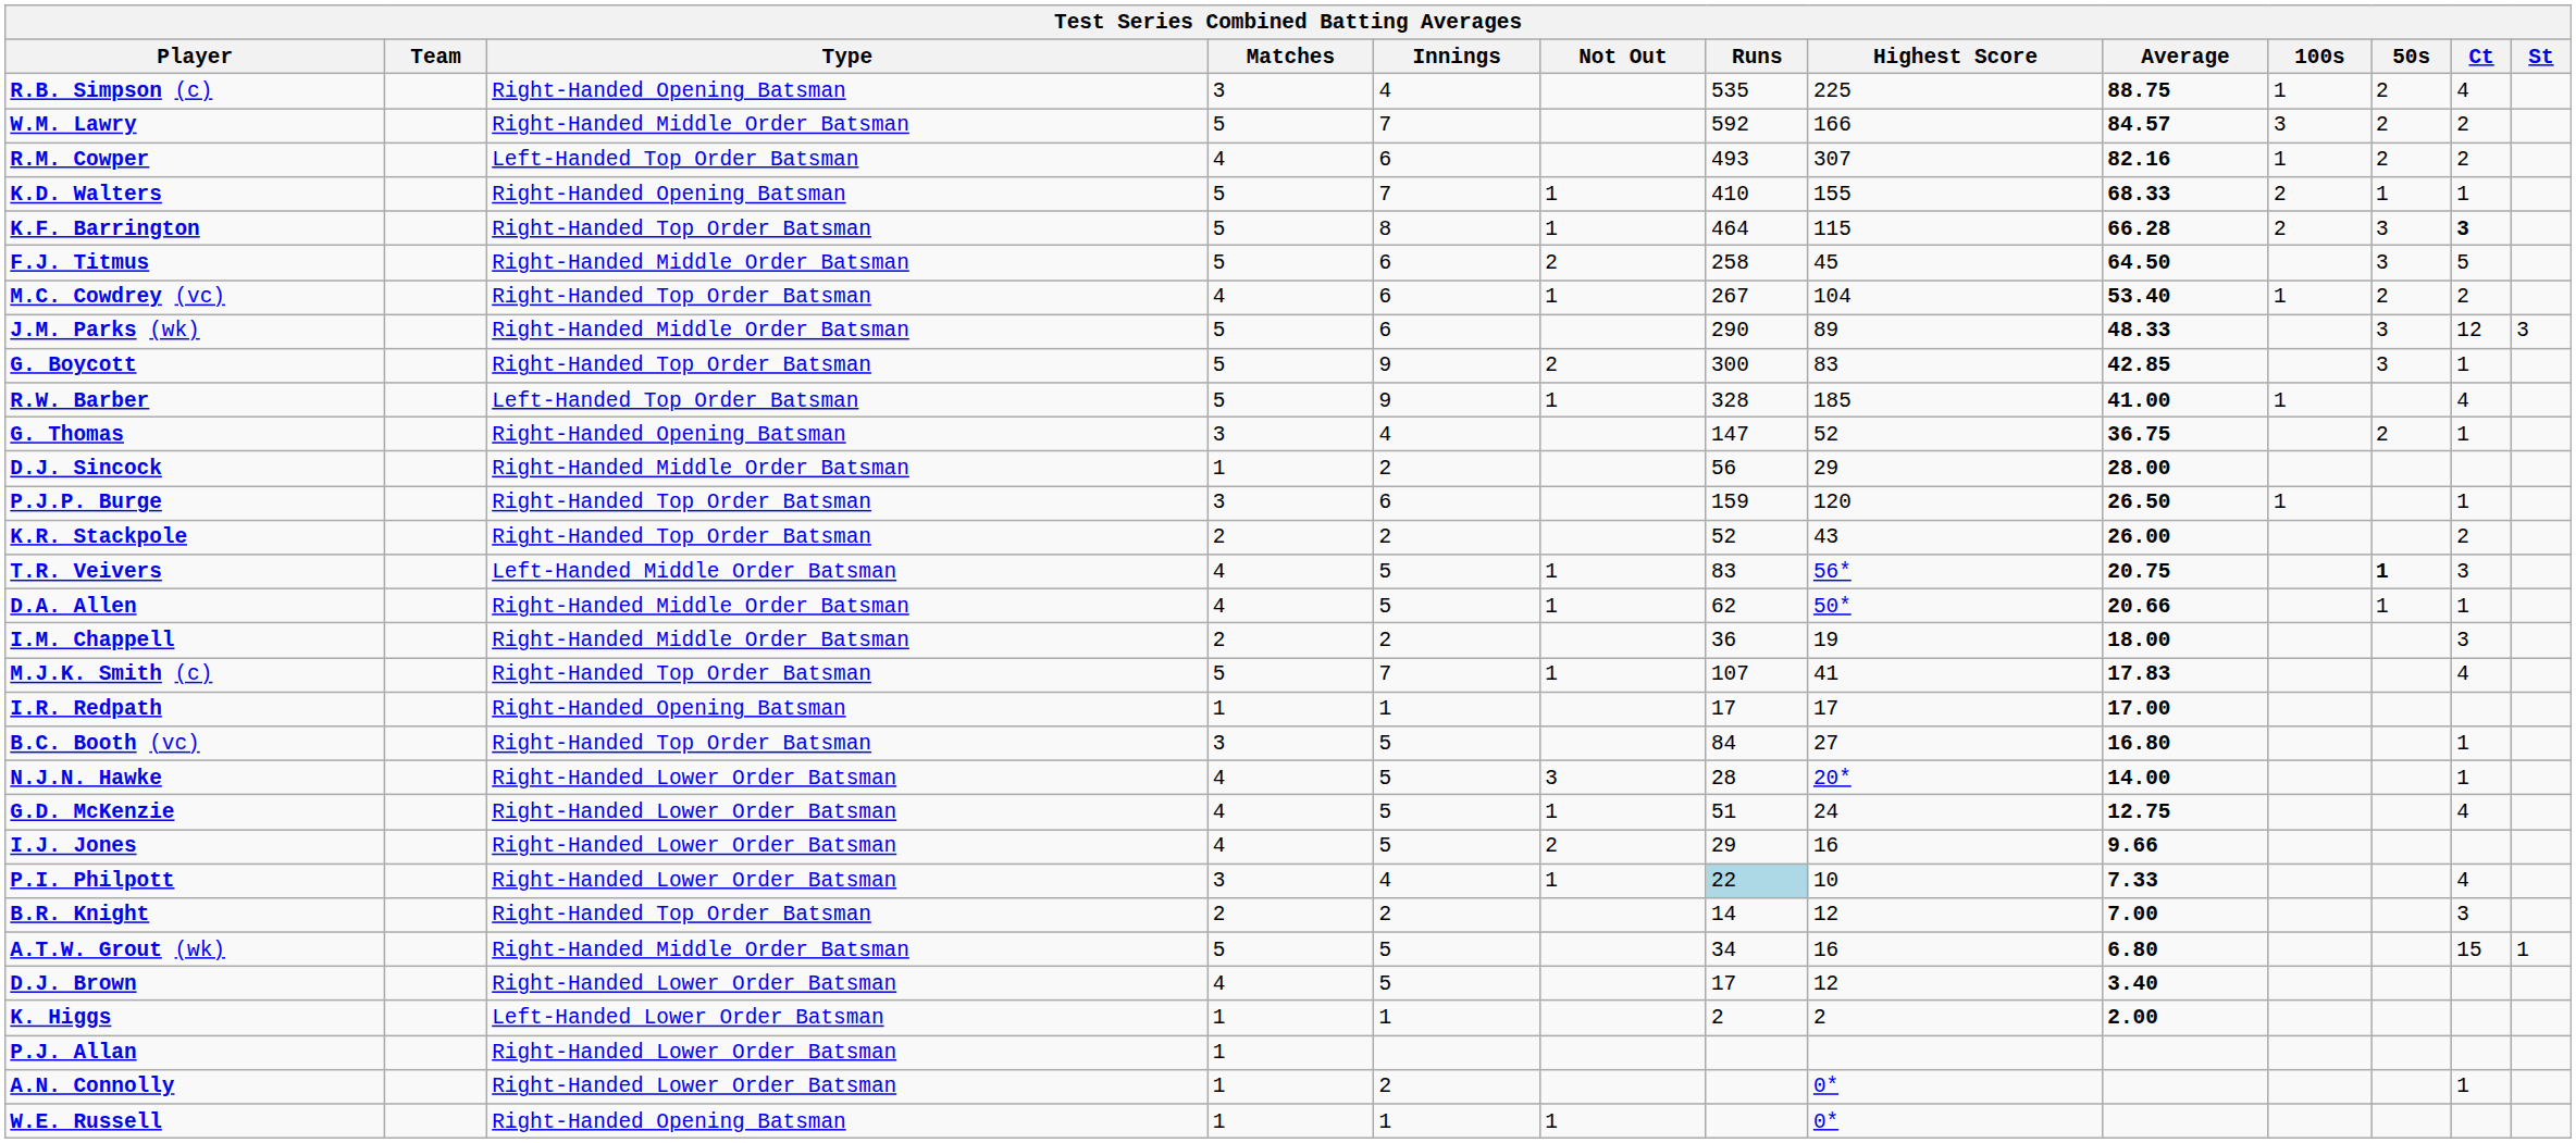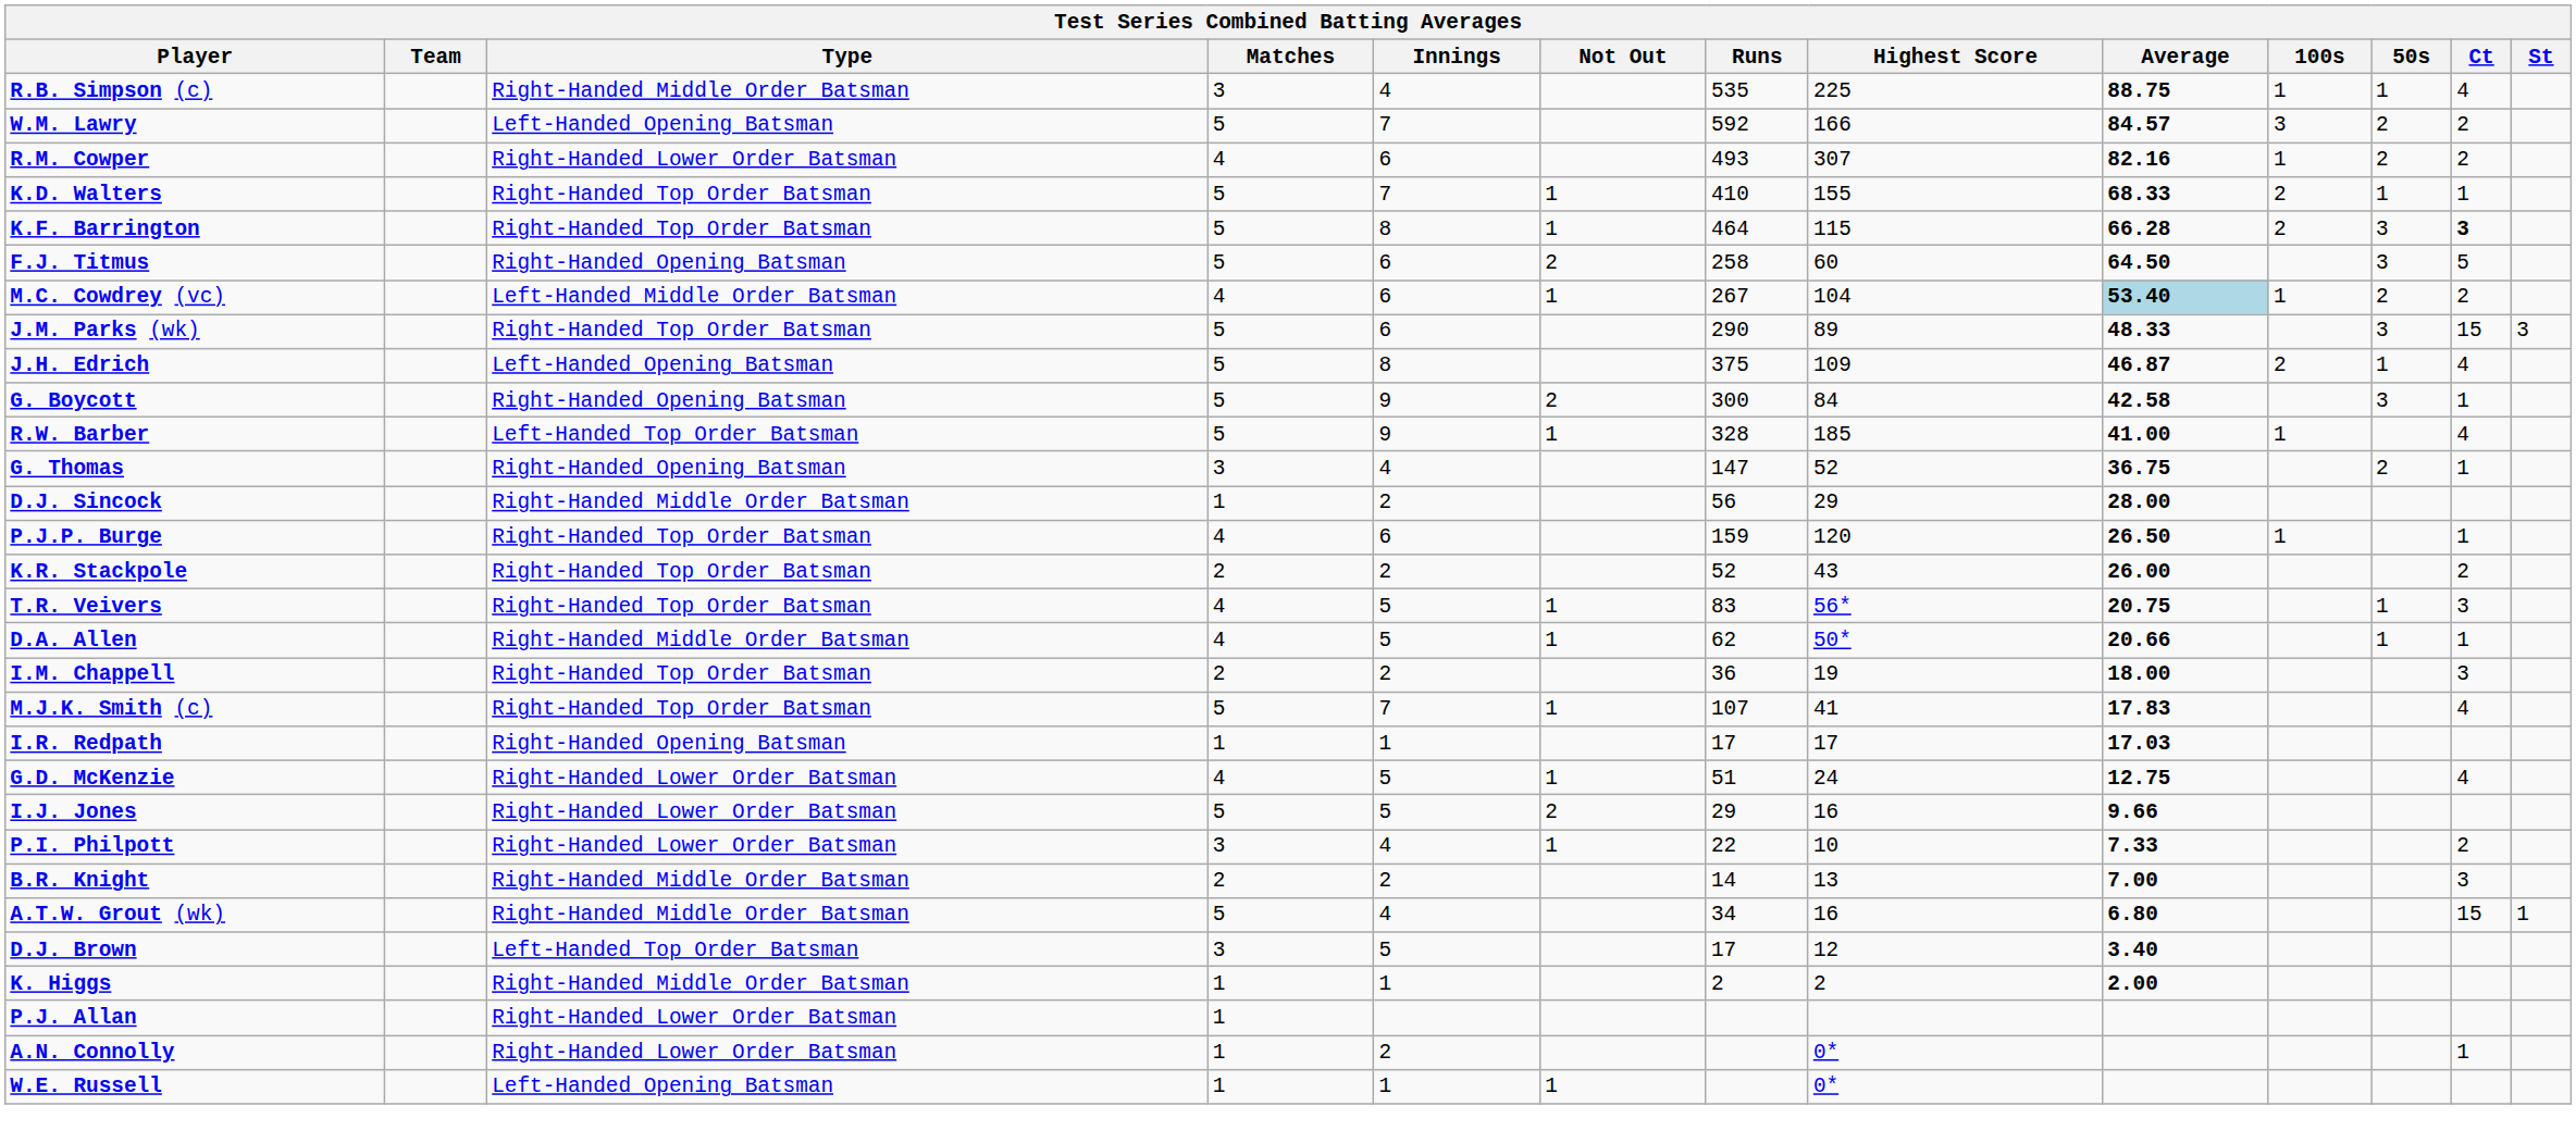R.B. Simpson (c) | Type: Right-Handed Opening Batsman -> Right-Handed Middle Order Batsman
R.B. Simpson (c) | 50s: 2 -> 1
W.M. Lawry | Type: Right-Handed Middle Order Batsman -> Left-Handed Opening Batsman
R.M. Cowper | Type: Left-Handed Top Order Batsman -> Right-Handed Lower Order Batsman
K.D. Walters | Type: Right-Handed Opening Batsman -> Right-Handed Top Order Batsman
F.J. Titmus | Type: Right-Handed Middle Order Batsman -> Right-Handed Opening Batsman
F.J. Titmus | Highest Score: 45 -> 60
M.C. Cowdrey (vc) | Type: Right-Handed Top Order Batsman -> Left-Handed Middle Order Batsman
M.C. Cowdrey (vc) | Average: no background -> lightblue background
J.M. Parks (wk) | Type: Right-Handed Middle Order Batsman -> Right-Handed Top Order Batsman
J.M. Parks (wk) | Ct: 12 -> 15
+ row: J.H. Edrich | Left-Handed Opening Batsman | 5 | 8 | 375 | 109 | 46.87 | 2 | 1 | 4
G. Boycott | Type: Right-Handed Top Order Batsman -> Right-Handed Opening Batsman
G. Boycott | Highest Score: 83 -> 84
G. Boycott | Average: 42.85 -> 42.58
P.J.P. Burge | Matches: 3 -> 4
T.R. Veivers | Type: Left-Handed Middle Order Batsman -> Right-Handed Top Order Batsman
T.R. Veivers | 50s: bold -> normal
I.M. Chappell | Type: Right-Handed Middle Order Batsman -> Right-Handed Top Order Batsman
I.R. Redpath | Average: 17.00 -> 17.03
- row: B.C. Booth (vc) | Right-Handed Top Order Batsman | 3 | 5 | 84 | 27 | 16.80 | 1
- row: N.J.N. Hawke | Right-Handed Lower Order Batsman | 4 | 5 | 3 | 28 | 20* | 14.00 | 1
I.J. Jones | Matches: 4 -> 5
P.I. Philpott | Runs: lightblue background -> no background
P.I. Philpott | Ct: 4 -> 2
B.R. Knight | Type: Right-Handed Top Order Batsman -> Right-Handed Middle Order Batsman
B.R. Knight | Highest Score: 12 -> 13
A.T.W. Grout (wk) | Innings: 5 -> 4
D.J. Brown | Type: Right-Handed Lower Order Batsman -> Left-Handed Top Order Batsman
D.J. Brown | Matches: 4 -> 3
K. Higgs | Type: Left-Handed Lower Order Batsman -> Right-Handed Middle Order Batsman
W.E. Russell | Type: Right-Handed Opening Batsman -> Left-Handed Opening Batsman
